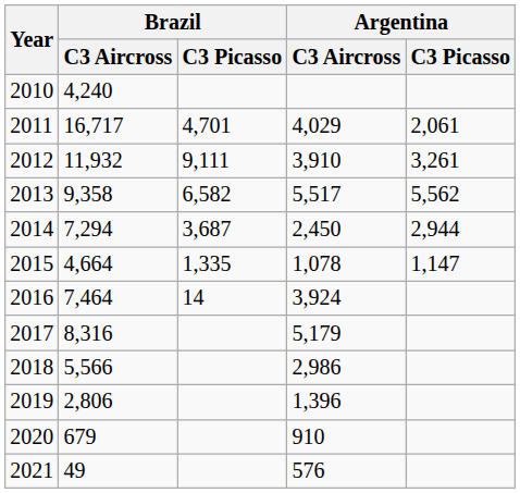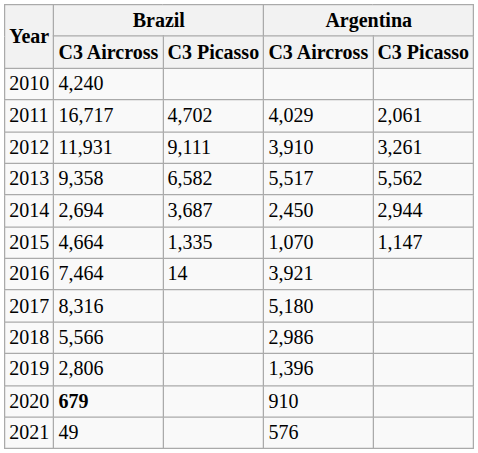2011 | Brazil / C3 Picasso: 4,701 -> 4,702
2012 | Brazil / C3 Aircross: 11,932 -> 11,931
2014 | Brazil / C3 Aircross: 7,294 -> 2,694
2015 | Argentina / C3 Aircross: 1,078 -> 1,070
2016 | Argentina / C3 Aircross: 3,924 -> 3,921
2017 | Argentina / C3 Aircross: 5,179 -> 5,180
2020 | Brazil / C3 Aircross: normal -> bold
